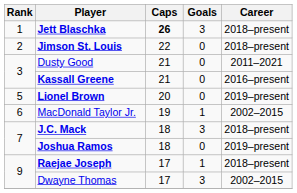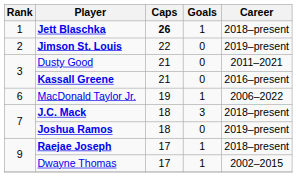Jett Blaschka | Goals: 3 -> 1
Jimson St. Louis | Career: 2018–present -> 2019–present
- row: 5 | Lionel Brown | 20 | 0 | 2019–present
MacDonald Taylor Jr. | Career: 2002–2015 -> 2006–2022
Dwayne Thomas | Goals: 3 -> 1
